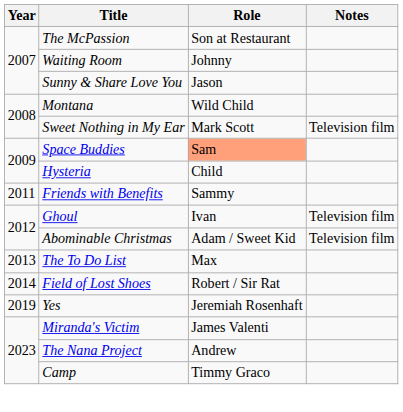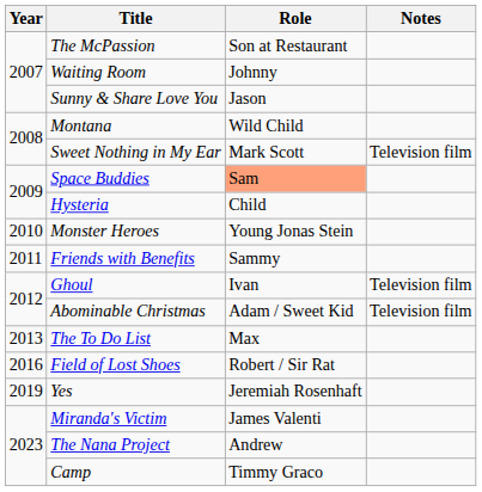+ row: 2010 | Monster Heroes | Young Jonas Stein
Field of Lost Shoes | Year: 2014 -> 2016
